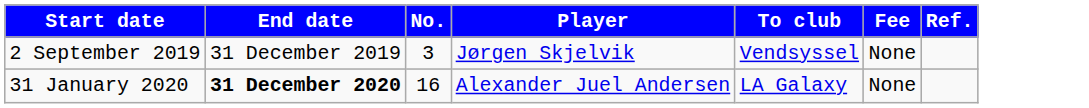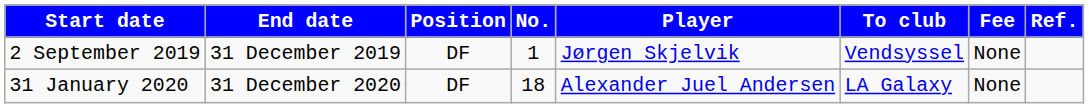+ column: Position | DF | DF
2 September 2019 | No.: 3 -> 1
31 January 2020 | End date: bold -> normal
31 January 2020 | No.: 16 -> 18
